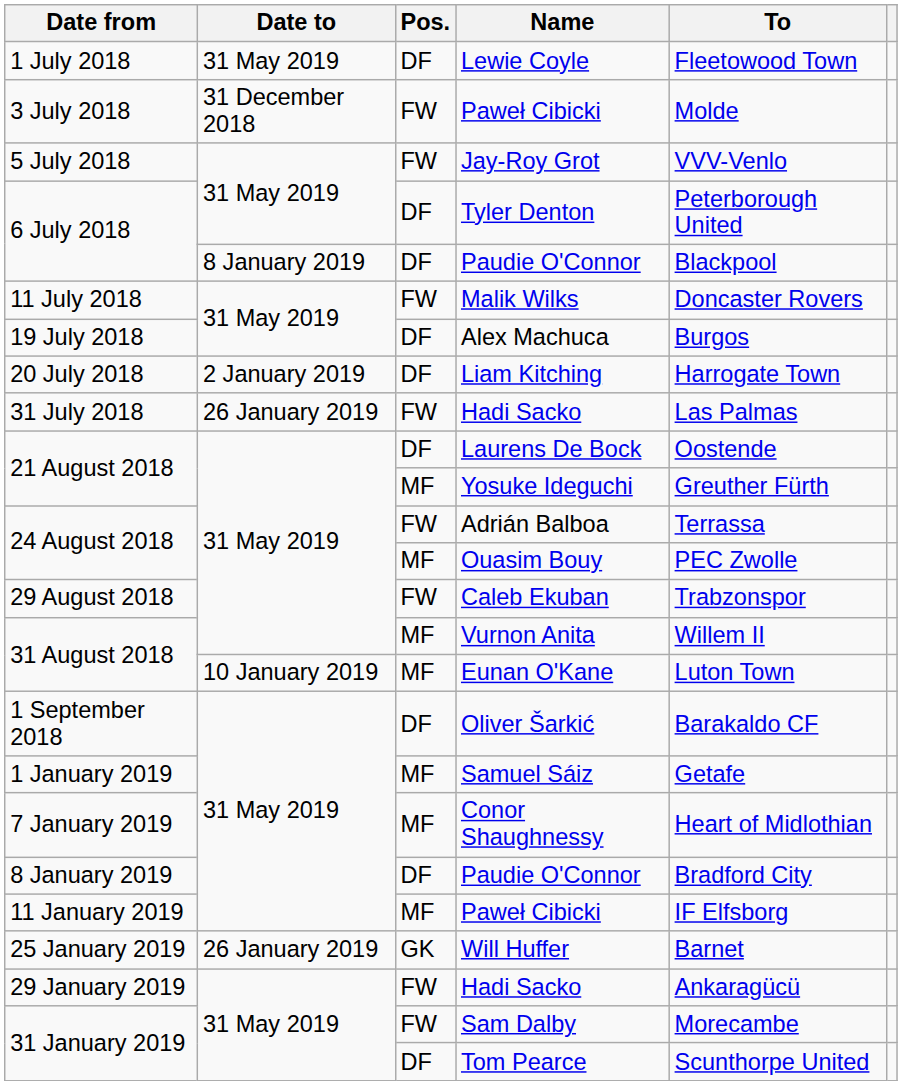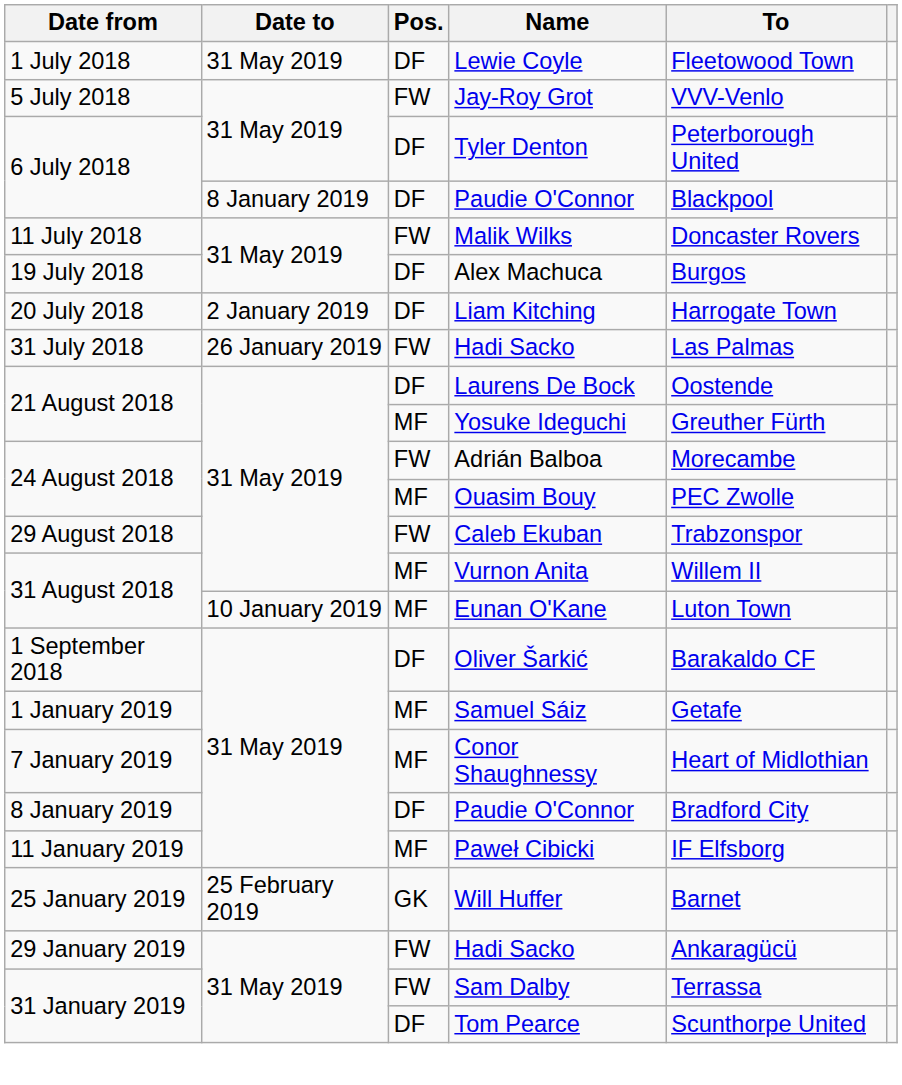- row: 3 July 2018 | 31 December 2018 | FW | Paweł Cibicki | Molde
Adrián Balboa | To: Terrassa -> Morecambe
Will Huffer | Date to: 26 January 2019 -> 25 February 2019
Sam Dalby | To: Morecambe -> Terrassa
